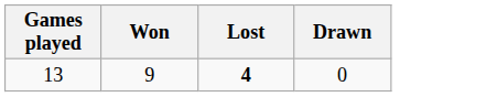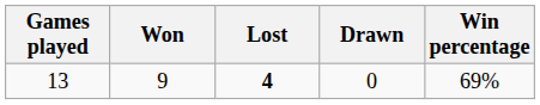+ column: Win percentage | 69%
